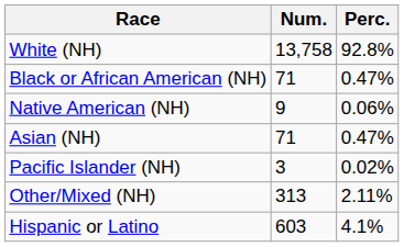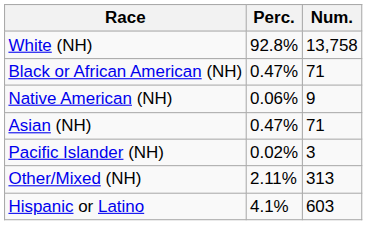columns swapped: Num. <-> Perc.
